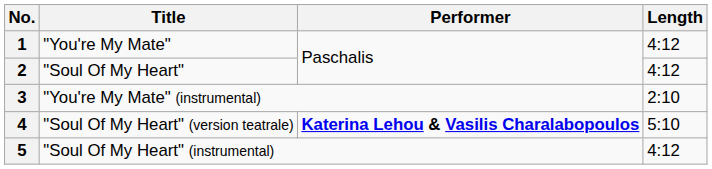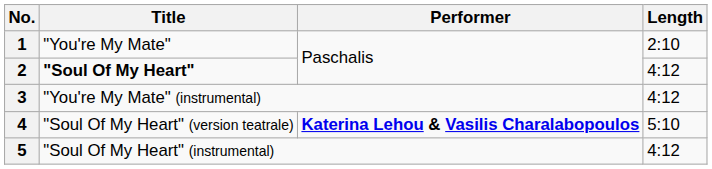1 | Length: 4:12 -> 2:10
2 | Title: normal -> bold
3 | Length: 2:10 -> 4:12
